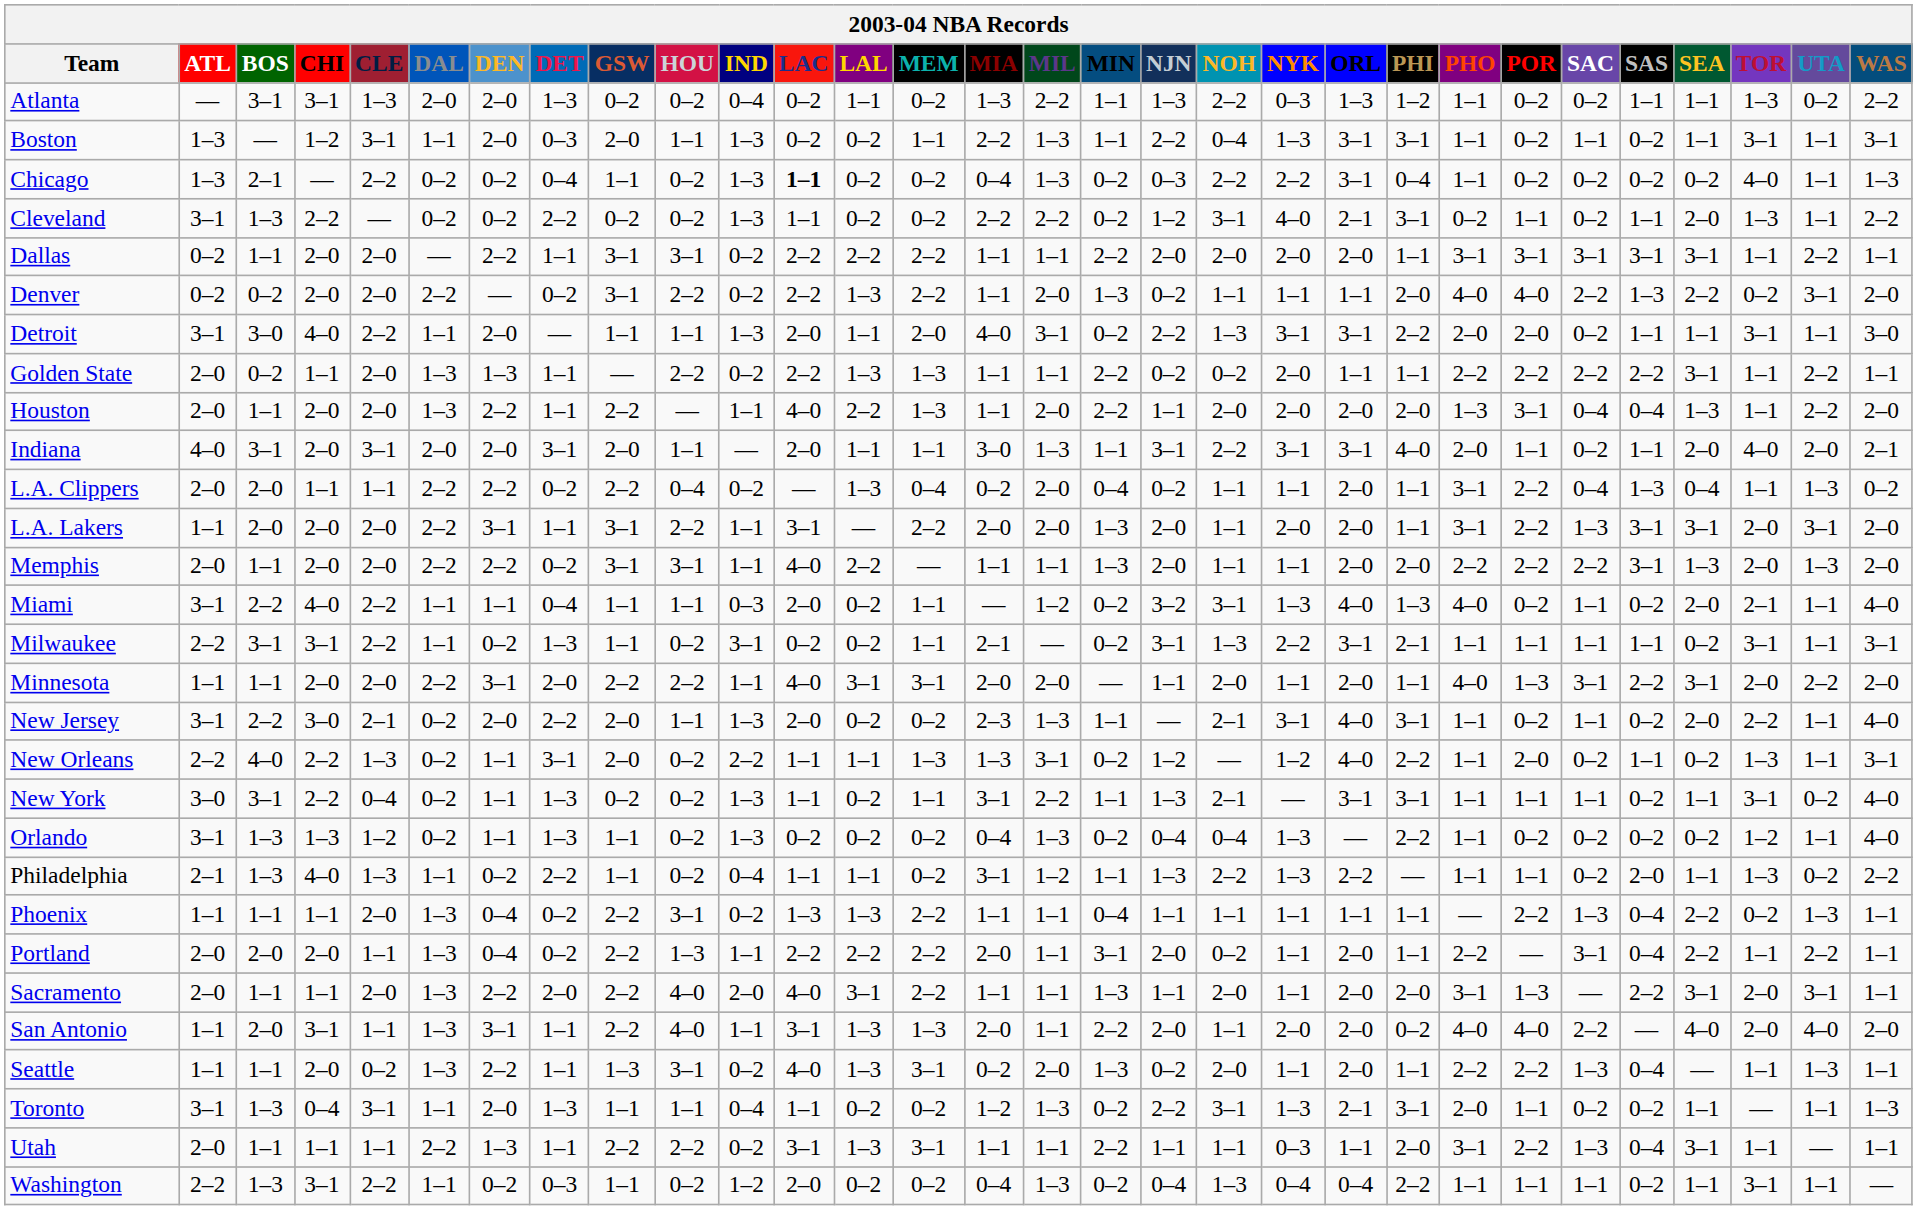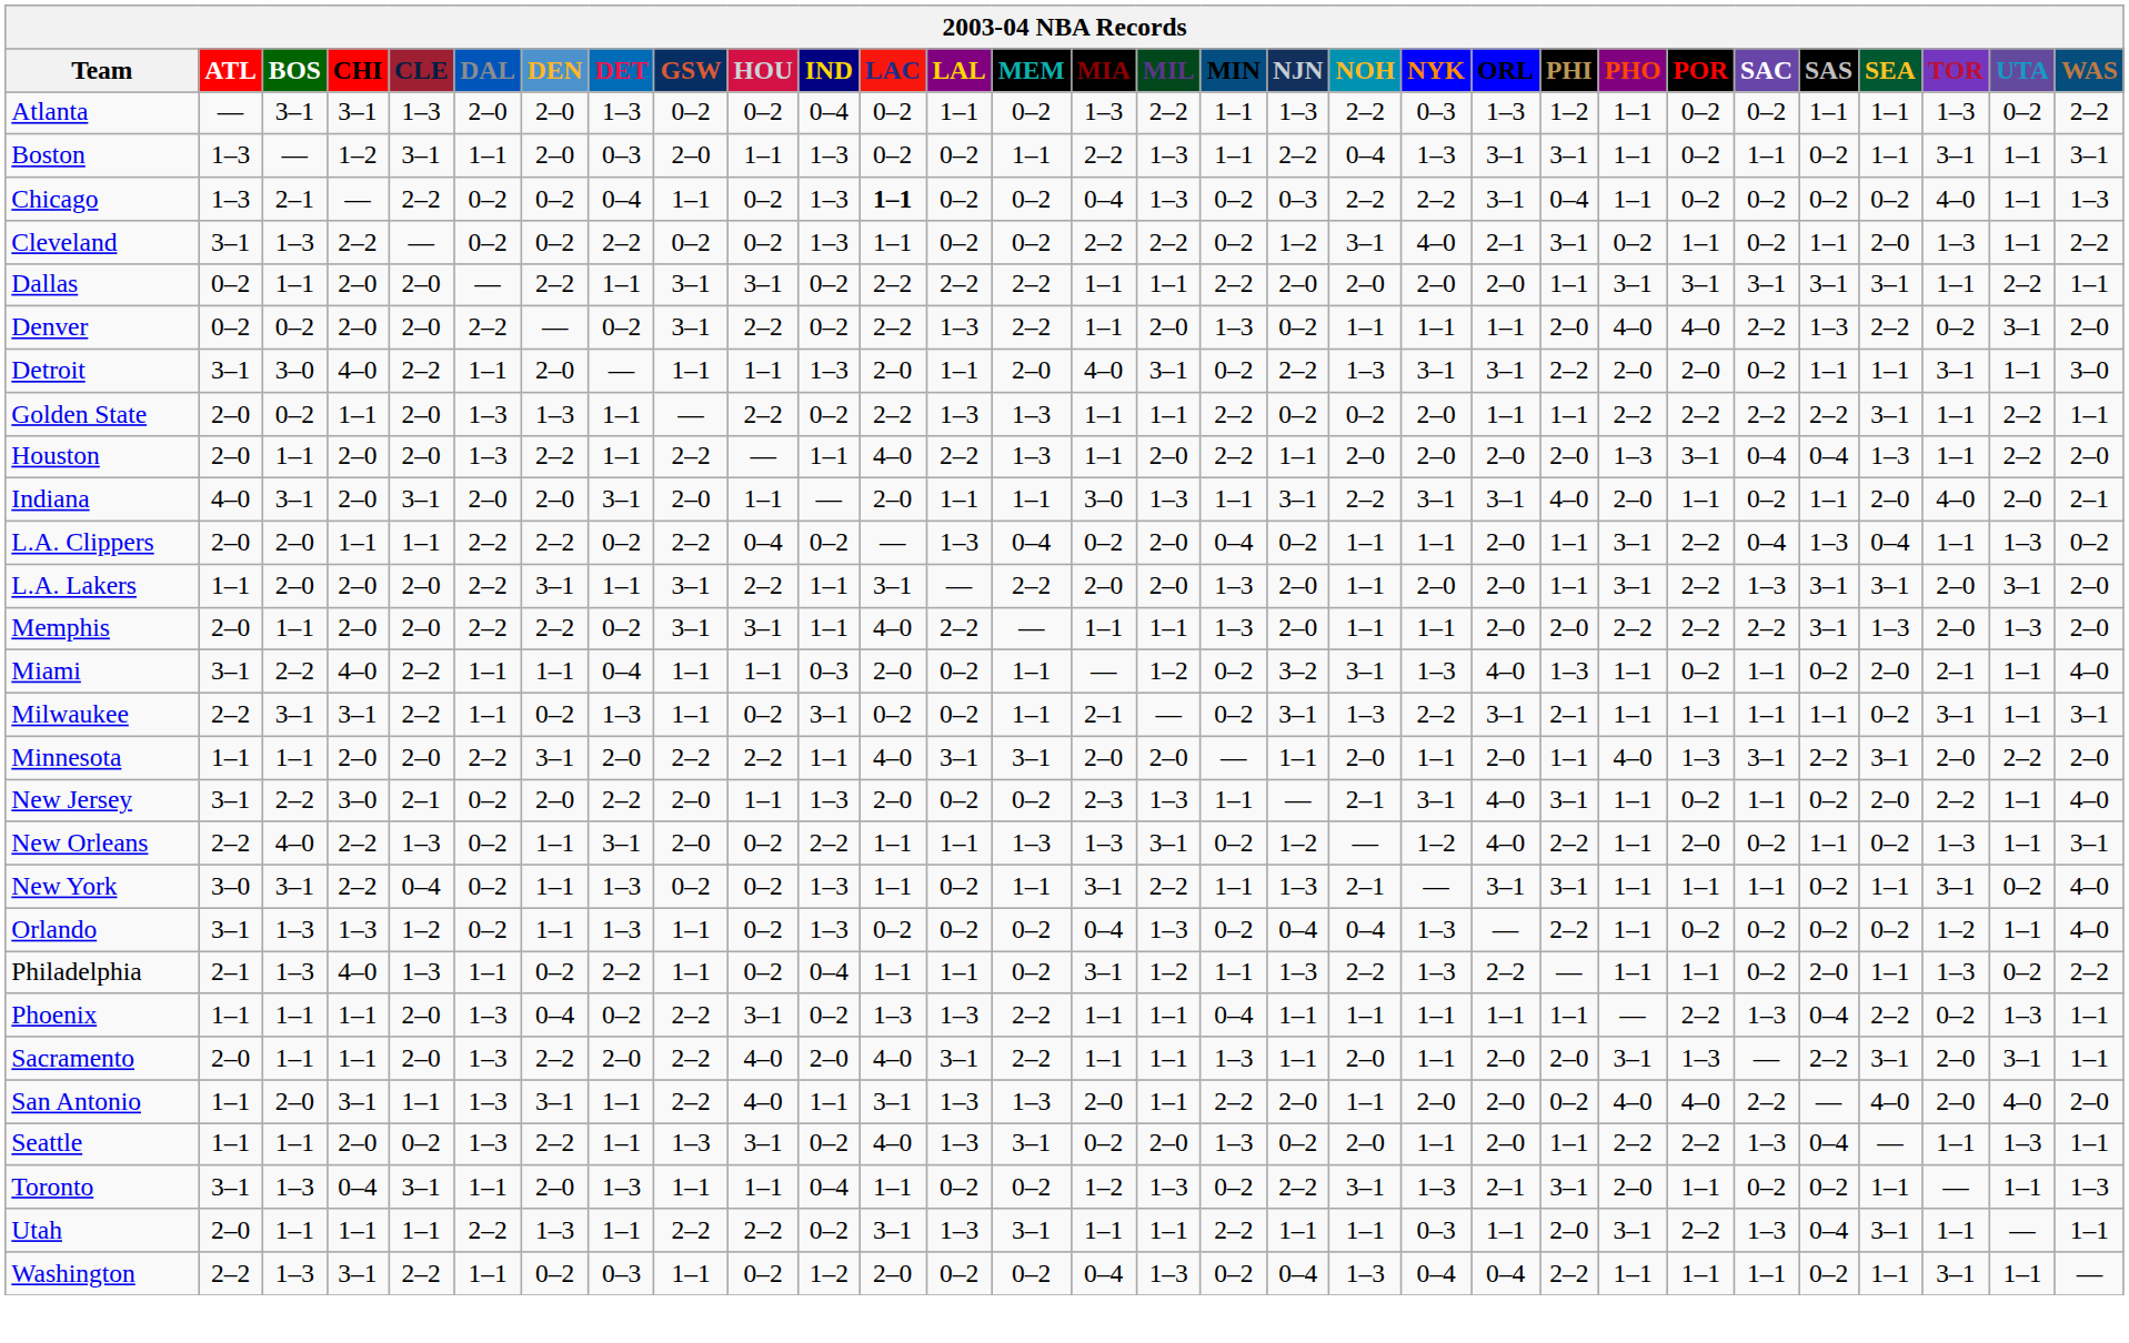Miami | PHO: 4–0 -> 1–1
- row: Portland | 2–0 | 2–0 | 2–0 | 1–1 | 1–3 | 0–4 | 0–2 | 2–2 | 1–3 | 1–1 | 2–2 | 2–2 | 2–2 | 2–0 | 1–1 | 3–1 | 2–0 | 0–2 | 1–1 | 2–0 | 1–1 | 2–2 | — | 3–1 | 0–4 | 2–2 | 1–1 | 2–2 | 1–1
